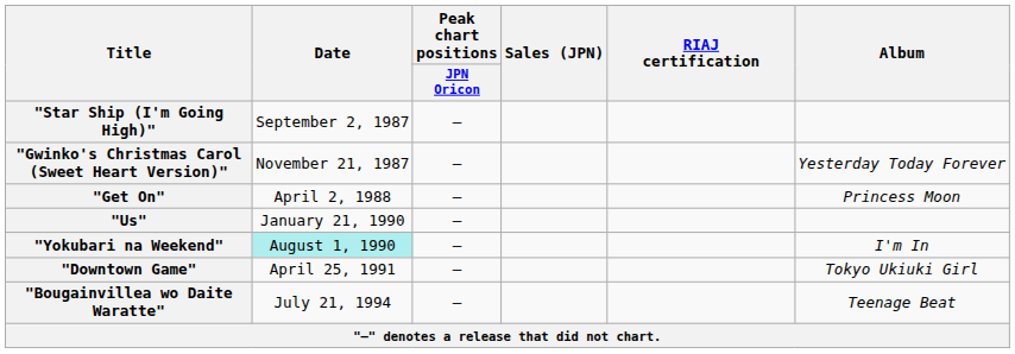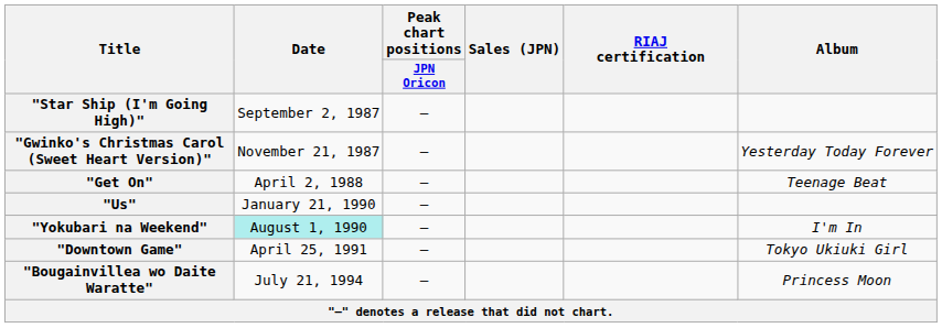"Get On" | Album: Princess Moon -> Teenage Beat
"Bougainvillea wo Daite Waratte" | Album: Teenage Beat -> Princess Moon
